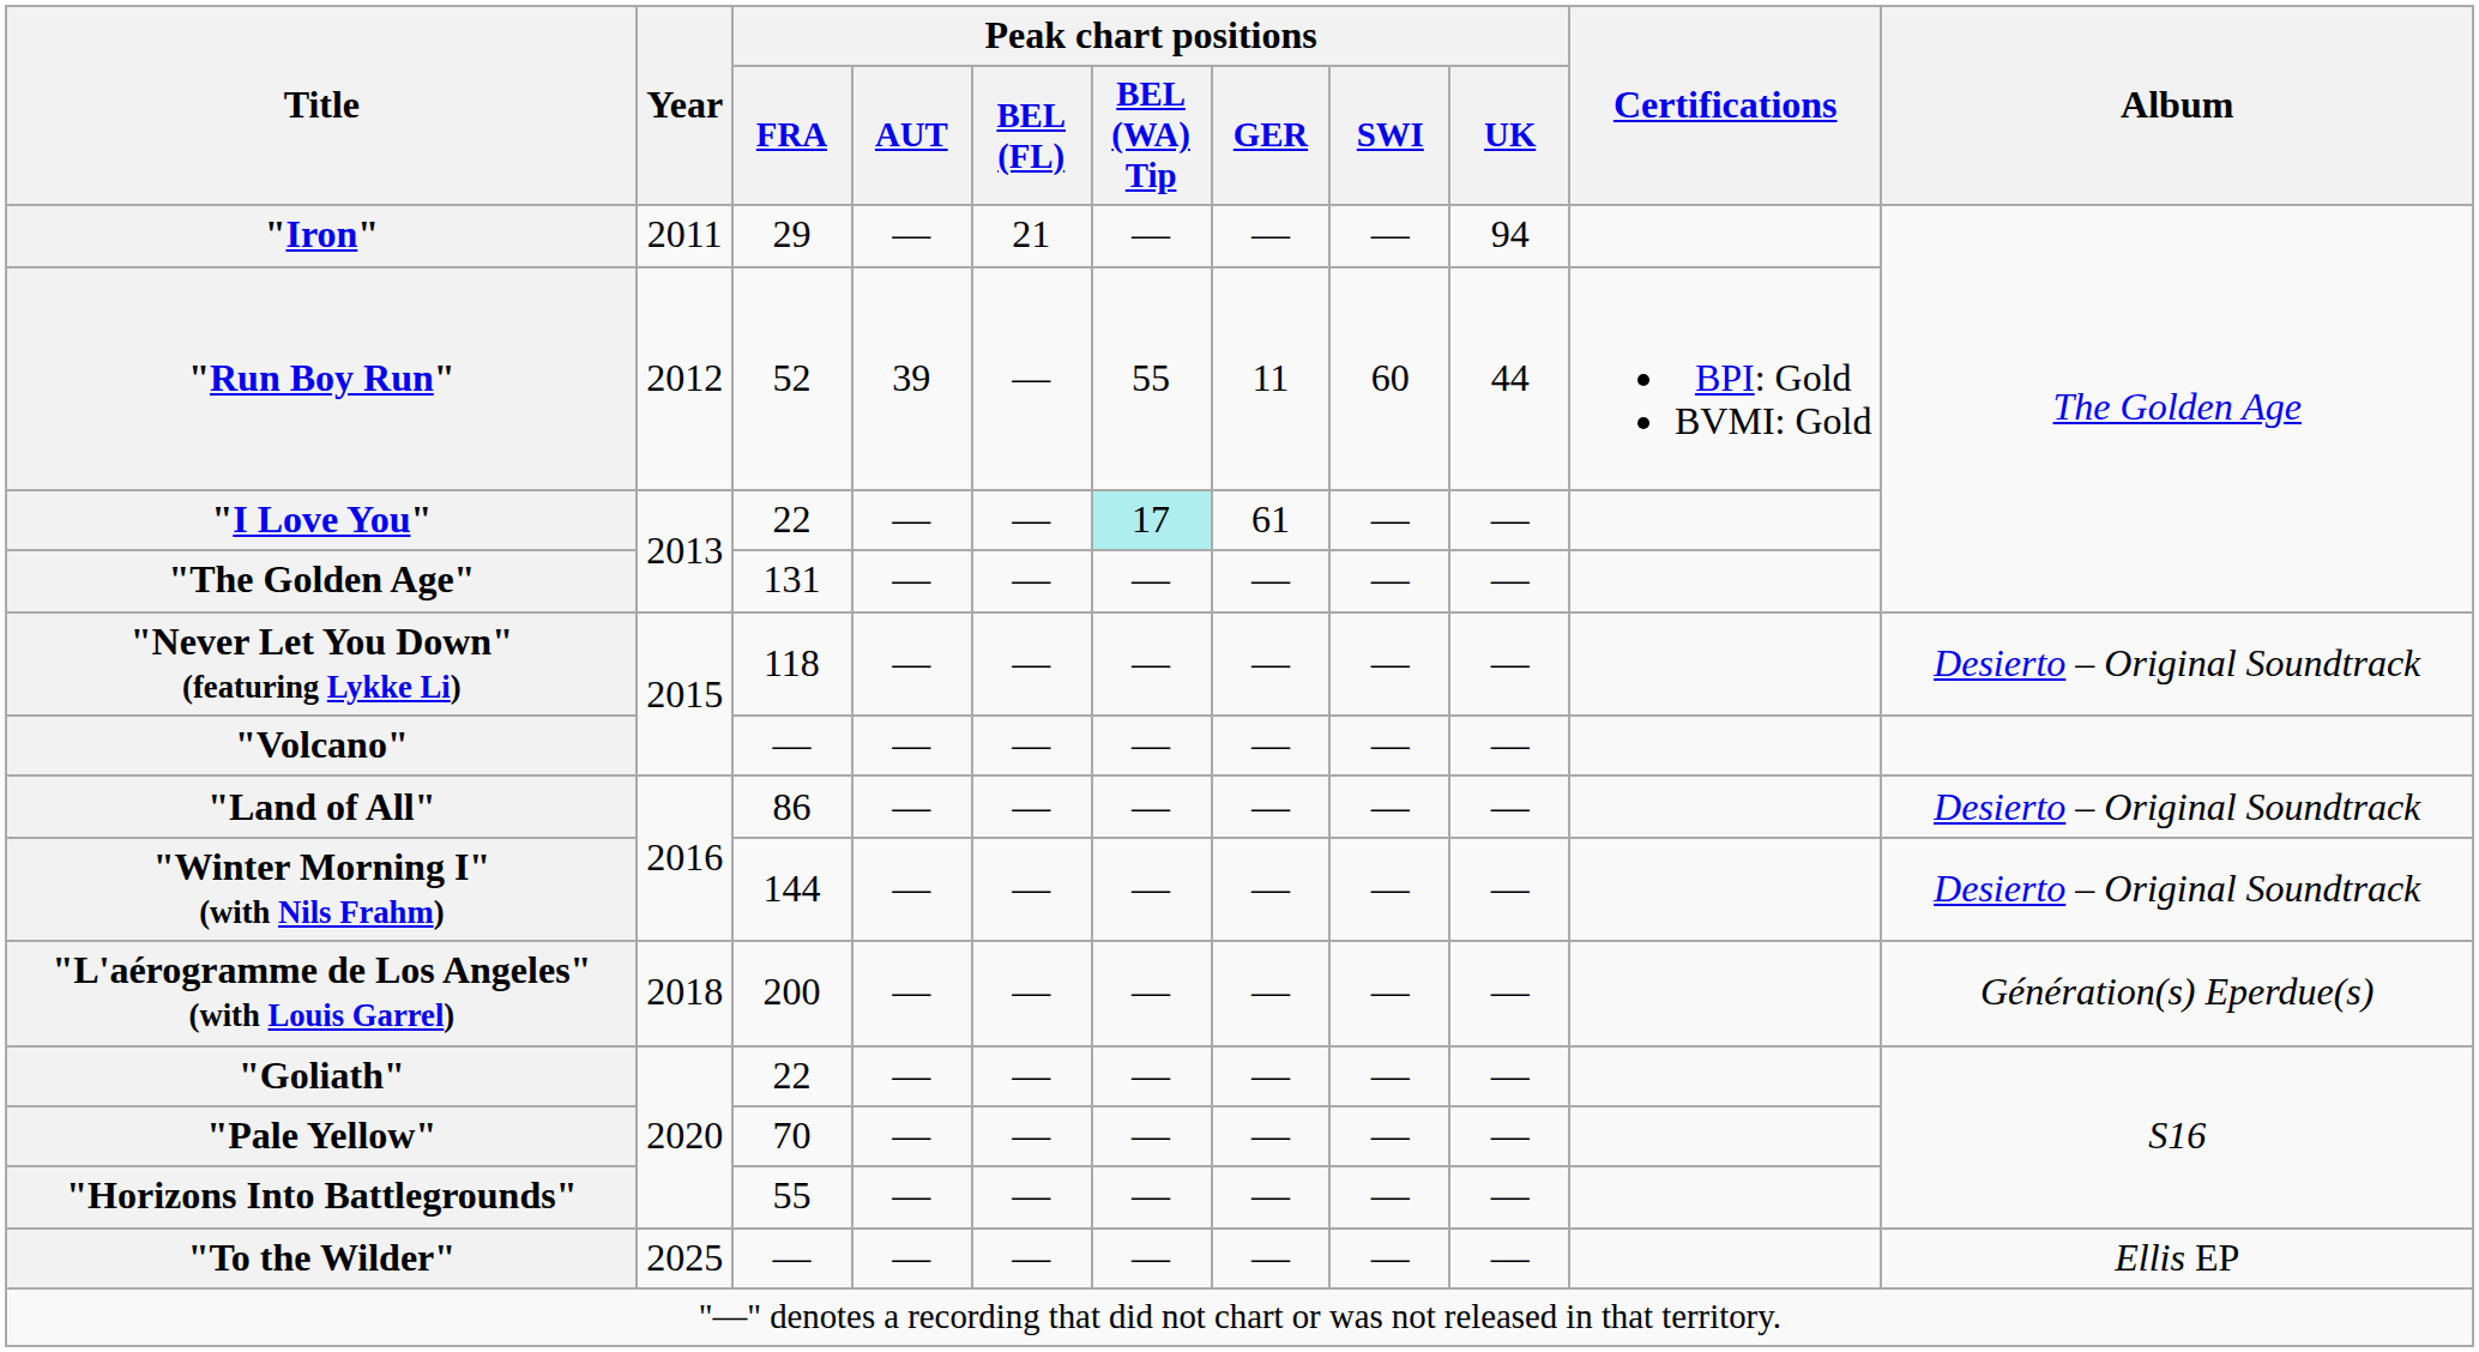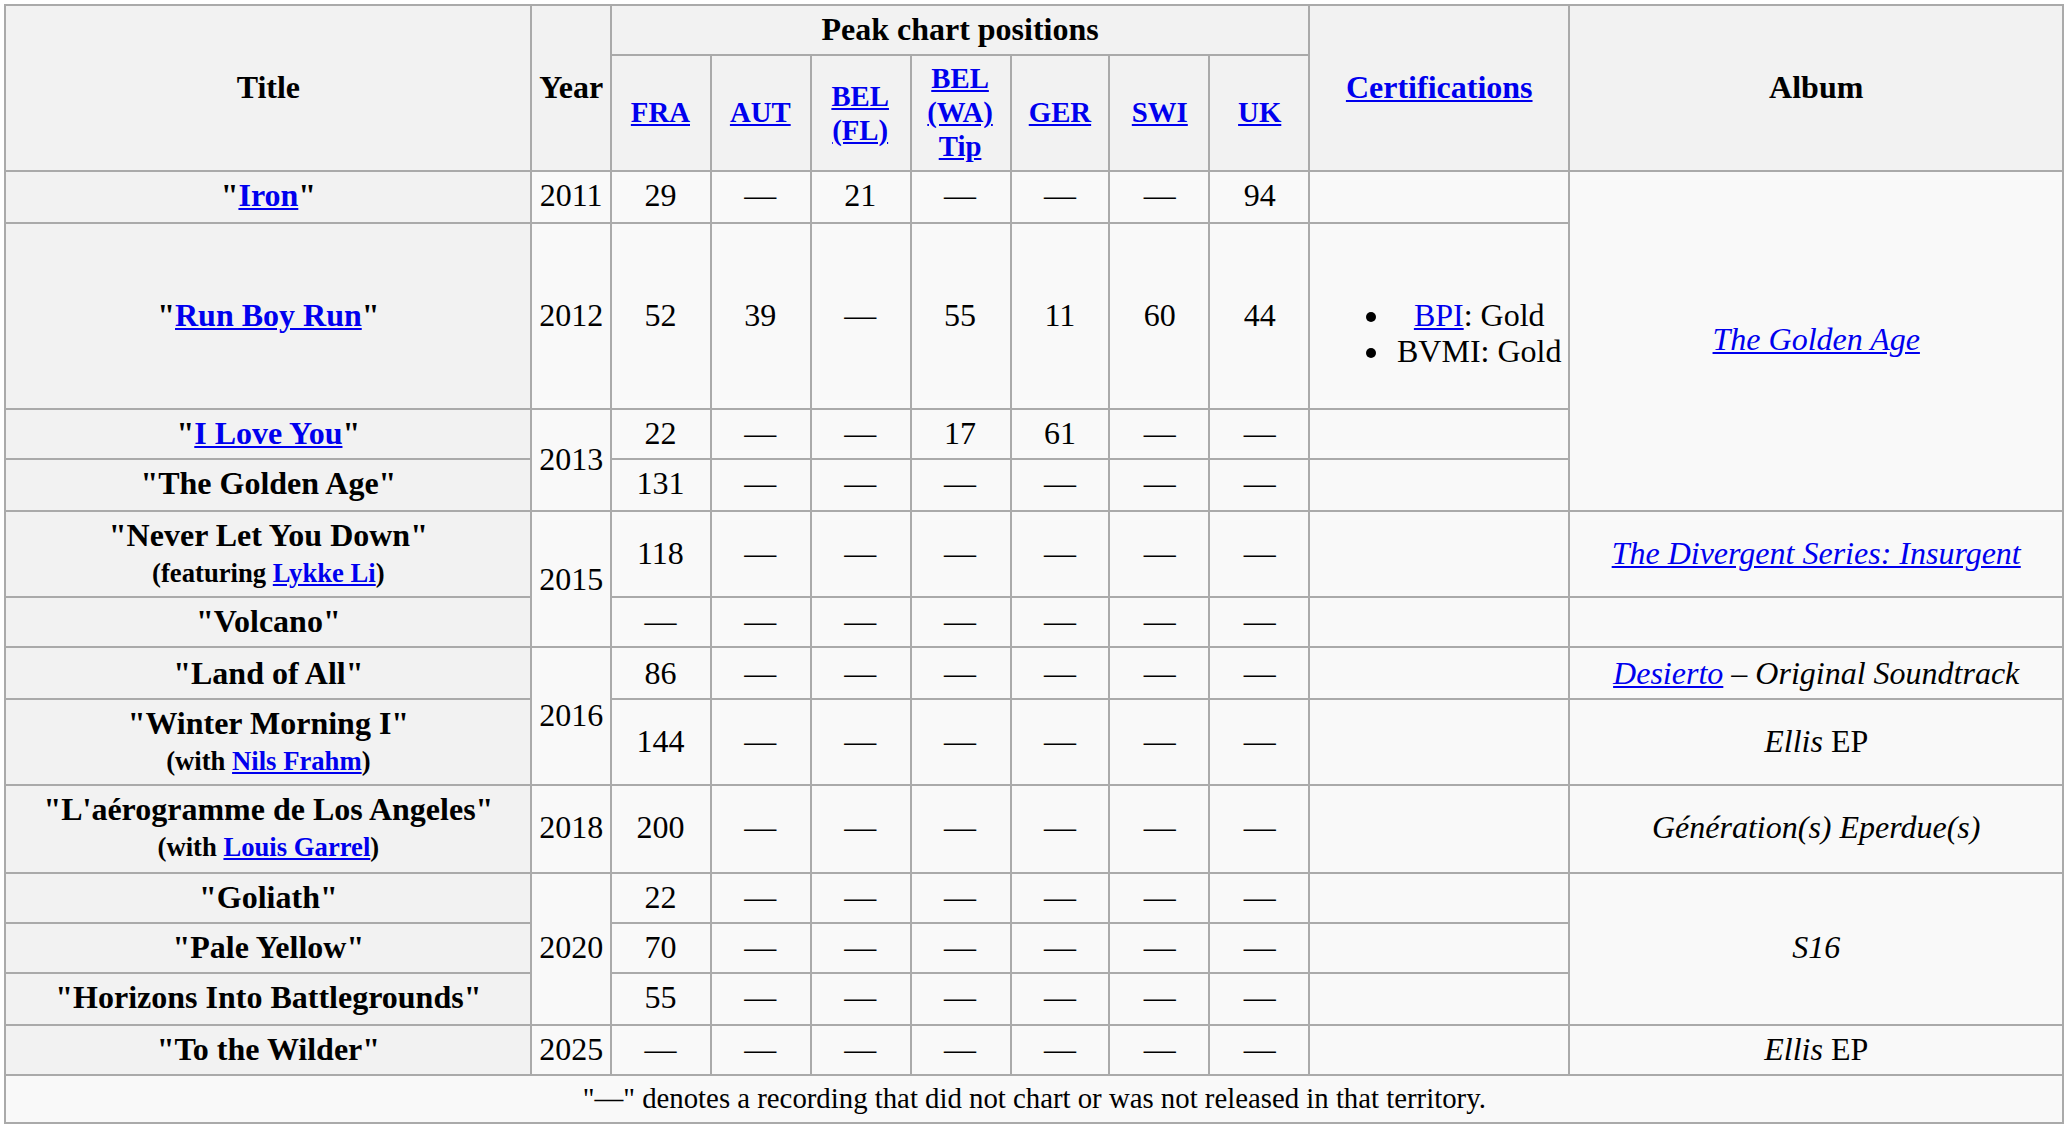"I Love You" | Peak chart positions / BEL (WA) Tip: paleturquoise background -> no background
"Never Let You Down" (featuring Lykke Li) | Album: Desierto – Original Soundtrack -> The Divergent Series: Insurgent
"Winter Morning I" (with Nils Frahm) | Album: Desierto – Original Soundtrack -> Ellis EP
